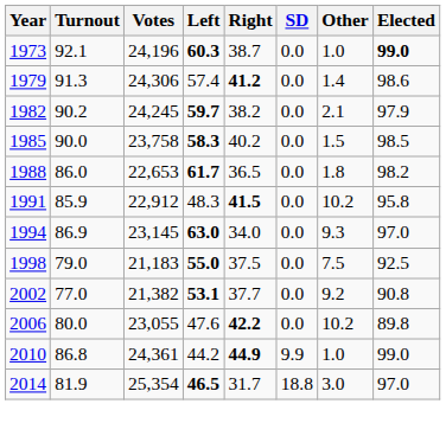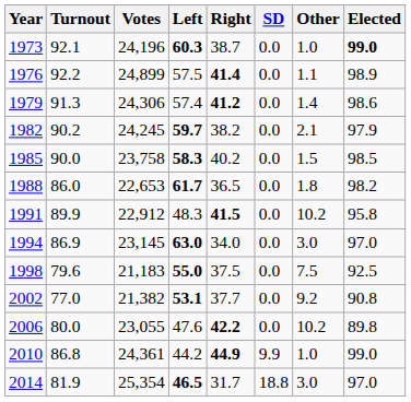+ row: 1976 | 92.2 | 24,899 | 57.5 | 41.4 | 0.0 | 1.1 | 98.9
1991 | Turnout: 85.9 -> 89.9
1994 | Other: 9.3 -> 3.0
1998 | Turnout: 79.0 -> 79.6
